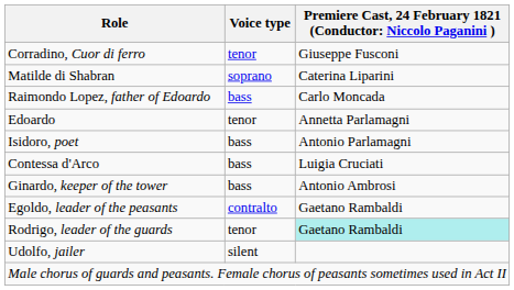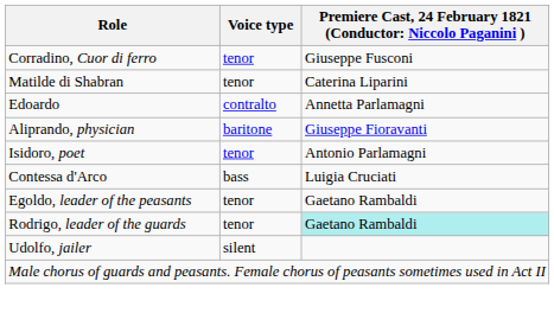Matilde di Shabran | Voice type: soprano -> tenor
- row: Raimondo Lopez, father of Edoardo | bass | Carlo Moncada
Edoardo | Voice type: tenor -> contralto
+ row: Aliprando, physician | baritone | Giuseppe Fioravanti
Isidoro, poet | Voice type: bass -> tenor
- row: Ginardo, keeper of the tower | bass | Antonio Ambrosi
Egoldo, leader of the peasants | Voice type: contralto -> tenor
